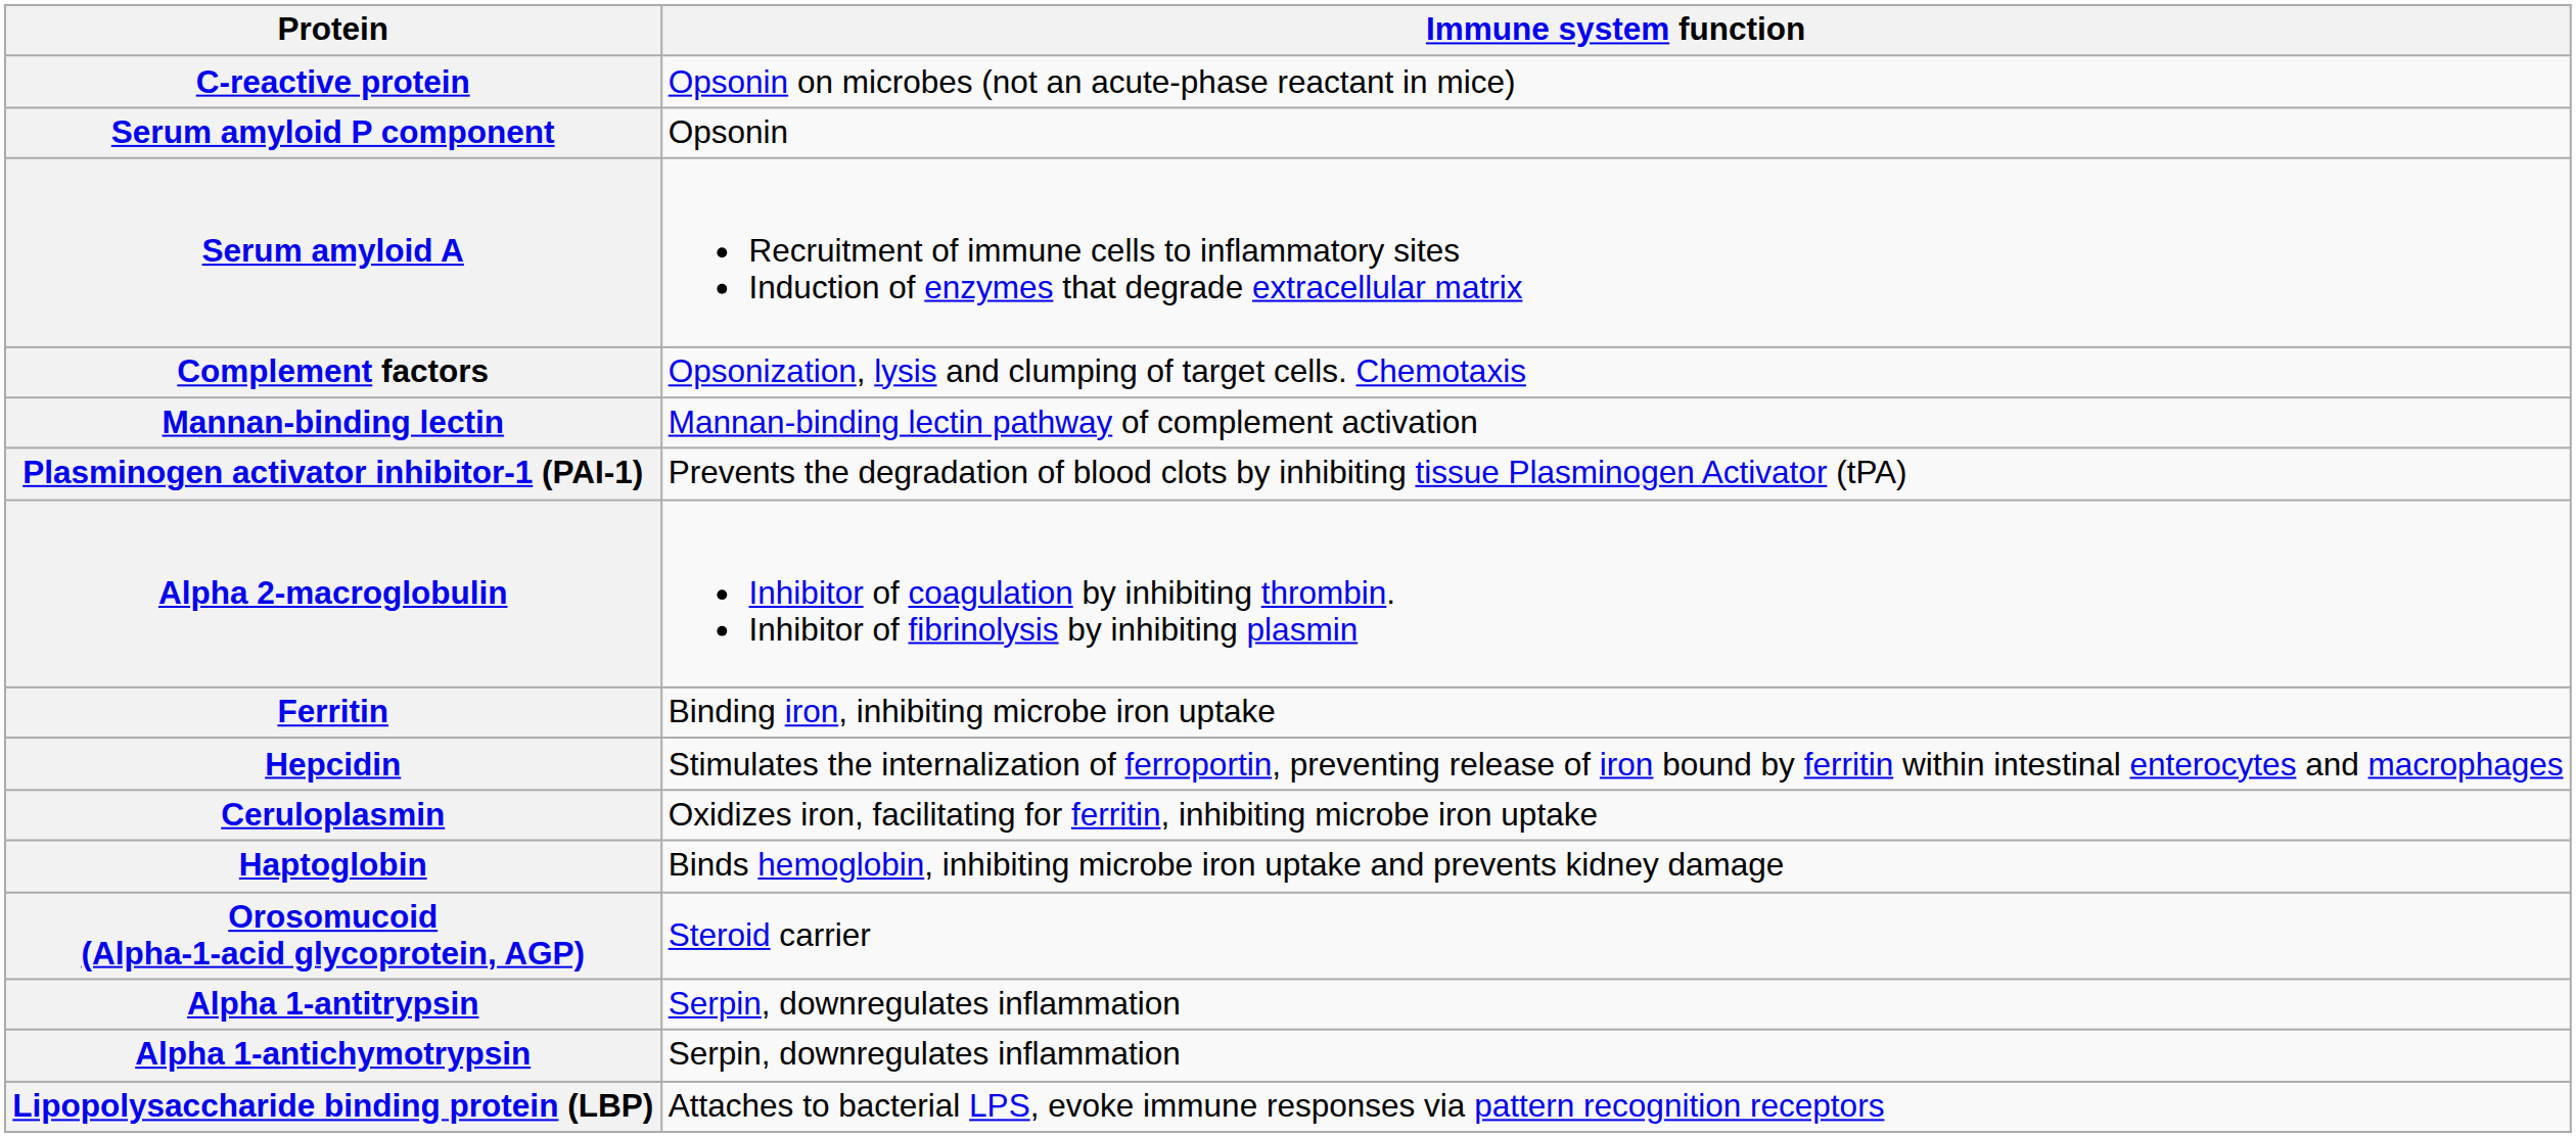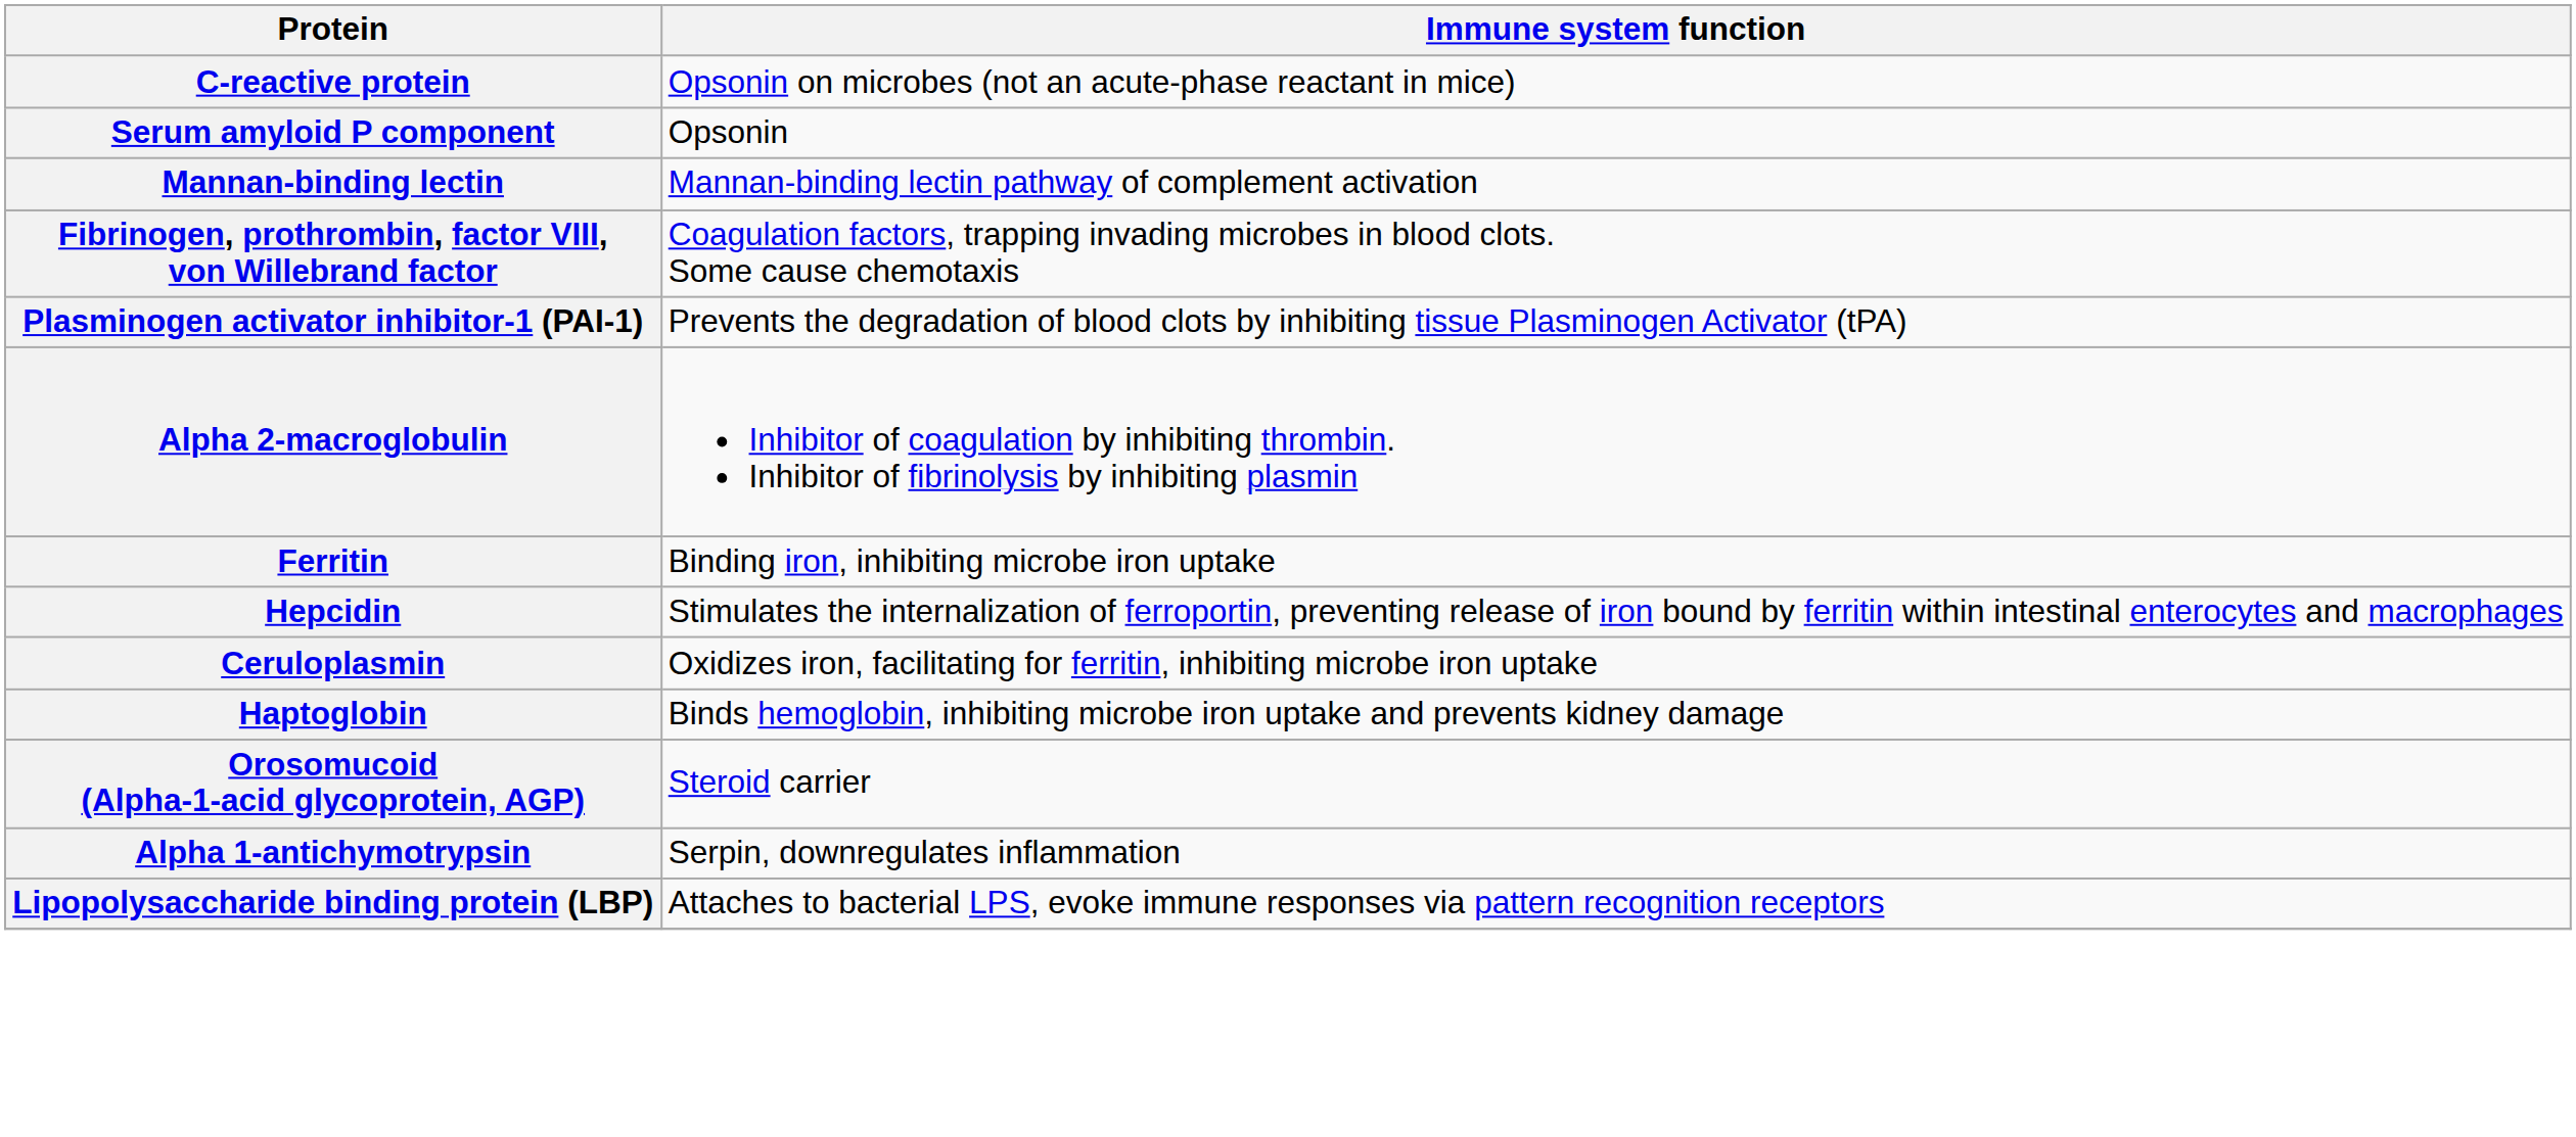- row: Serum amyloid A | Recruitment of immune cells to inflammatory sites Induction of enzymes that degrade extracellular matrix
- row: Complement factors | Opsonization, lysis and clumping of target cells. Chemotaxis
+ row: Fibrinogen, prothrombin, factor VIII, von Willebrand factor | Coagulation factors, trapping invading microbes in blood clots. Some cause chemotaxis
- row: Alpha 1-antitrypsin | Serpin, downregulates inflammation
